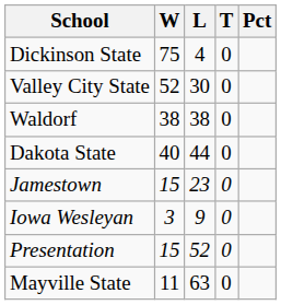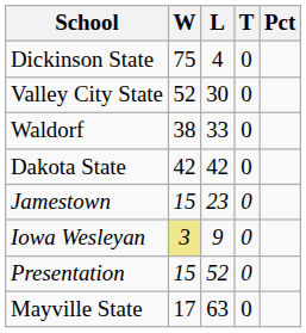Waldorf | L: 38 -> 33
Dakota State | W: 40 -> 42
Dakota State | L: 44 -> 42
Iowa Wesleyan | W: no background -> khaki background
Mayville State | W: 11 -> 17
